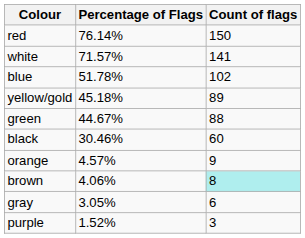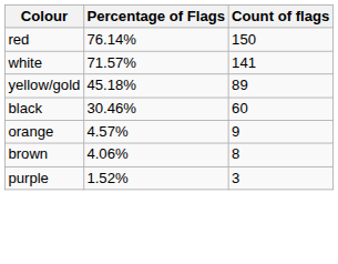- row: blue | 51.78% | 102
- row: green | 44.67% | 88
brown | Count of flags: paleturquoise background -> no background
- row: gray | 3.05% | 6
